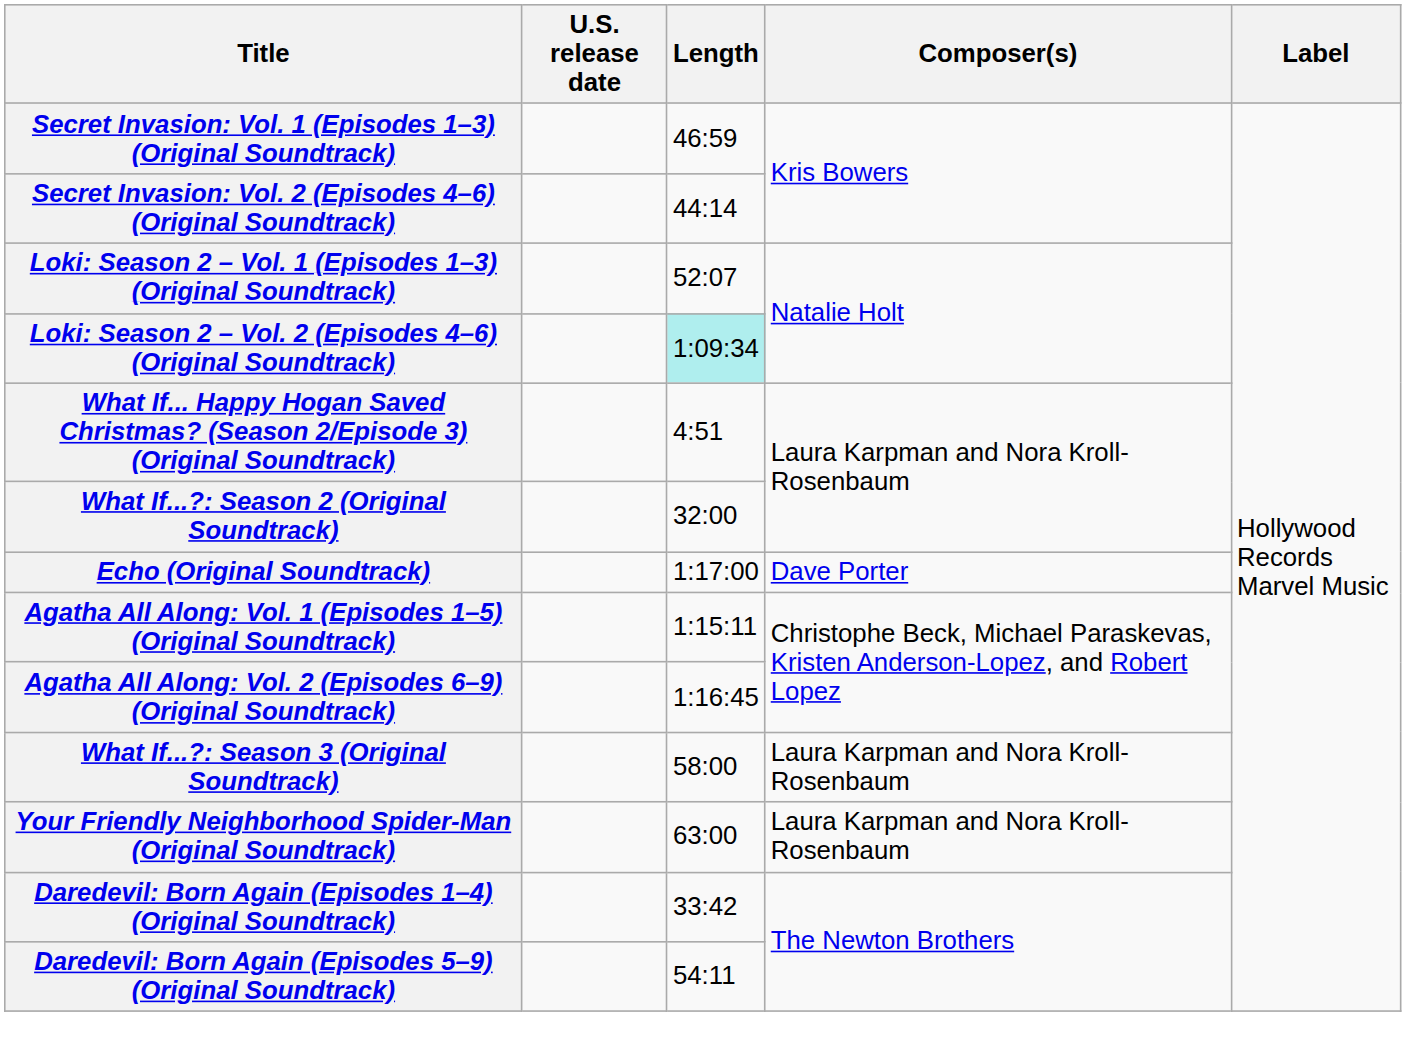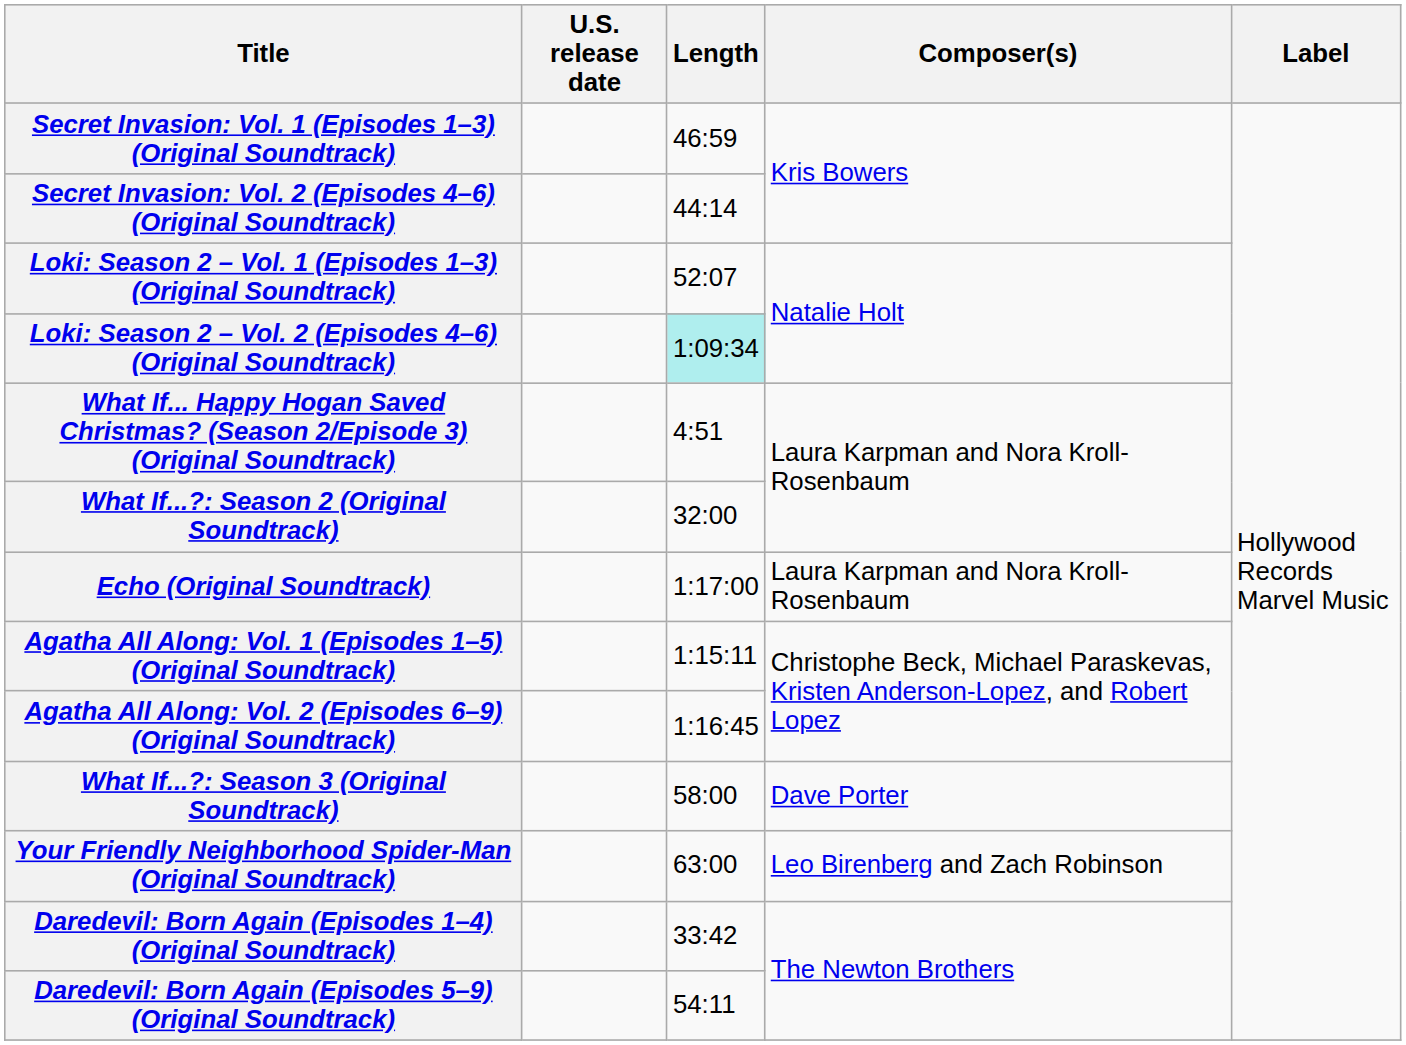Echo (Original Soundtrack) | Composer(s): Dave Porter -> Laura Karpman and Nora Kroll-Rosenbaum
What If...?: Season 3 (Original Soundtrack) | Composer(s): Laura Karpman and Nora Kroll-Rosenbaum -> Dave Porter
Your Friendly Neighborhood Spider-Man (Original Soundtrack) | Composer(s): Laura Karpman and Nora Kroll-Rosenbaum -> Leo Birenberg and Zach Robinson
